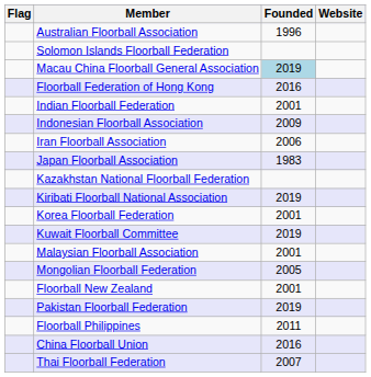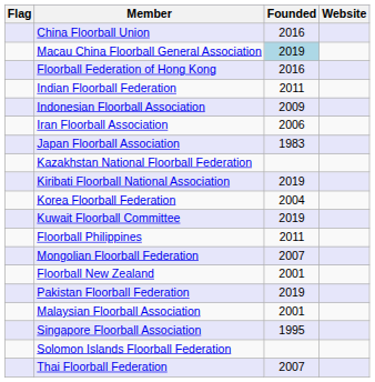- row: Australian Floorball Association | 1996
rows swapped: China Floorball Union <-> Solomon Islands Floorball Federation
Indian Floorball Federation | Founded: 2001 -> 2011
Korea Floorball Federation | Founded: 2001 -> 2004
rows swapped: Malaysian Floorball Association <-> Floorball Philippines
Mongolian Floorball Federation | Founded: 2005 -> 2007
+ row: Singapore Floorball Association | 1995
